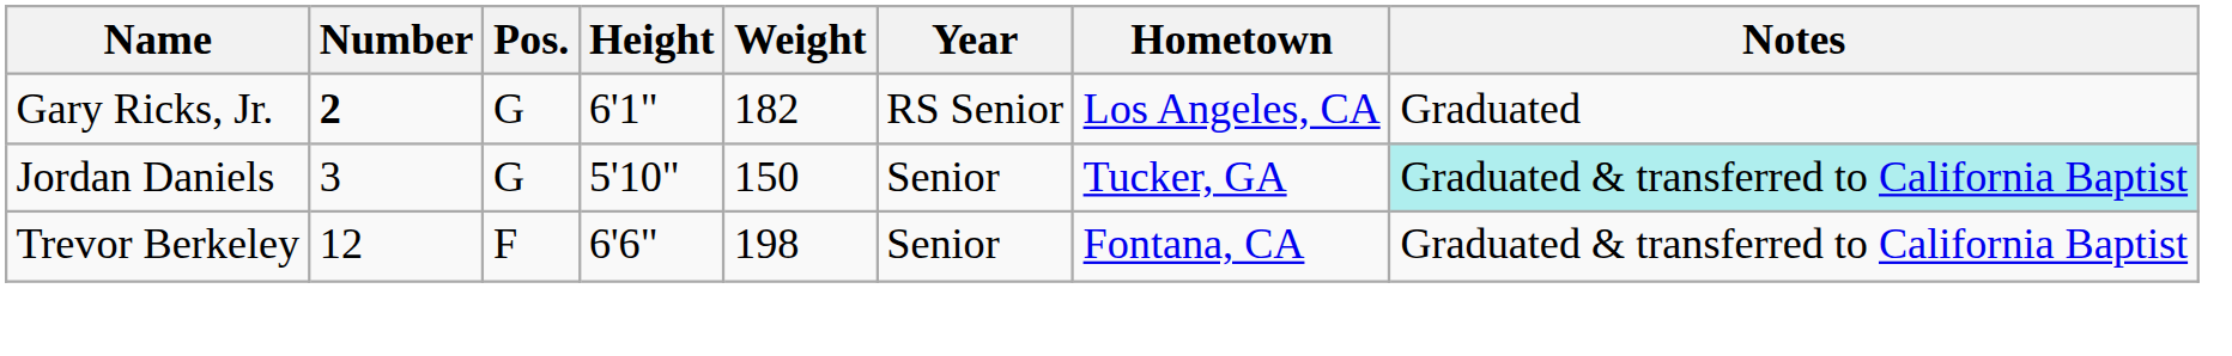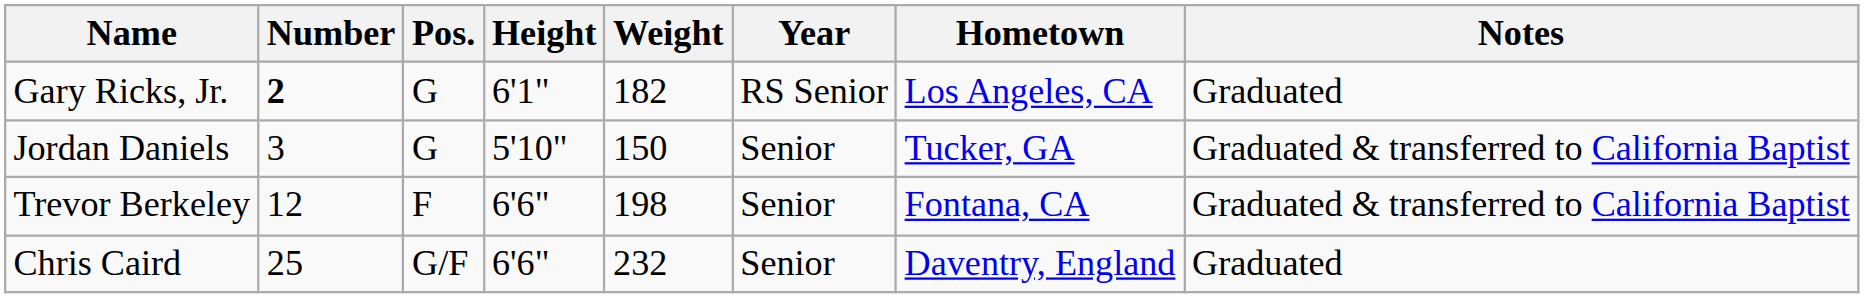Jordan Daniels | Notes: paleturquoise background -> no background
+ row: Chris Caird | 25 | G/F | 6'6" | 232 | Senior | Daventry, England | Graduated
